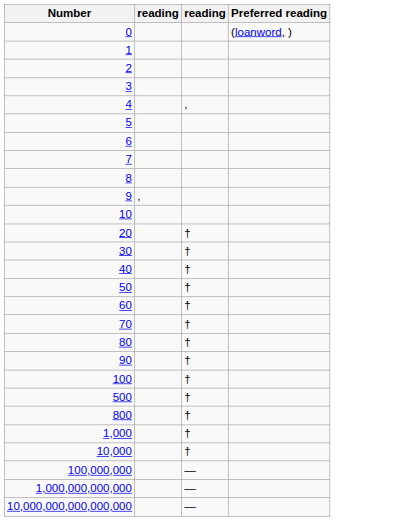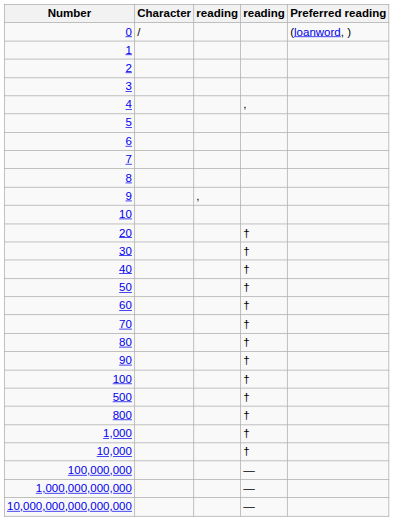+ column: Character | /
